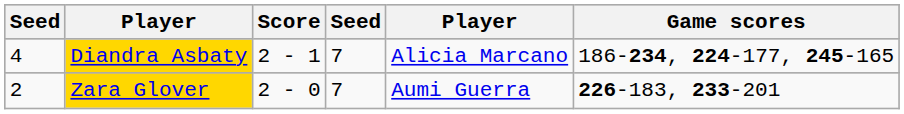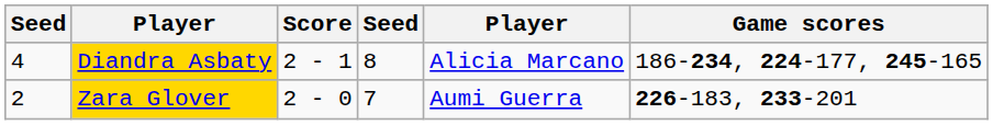Diandra Asbaty | column 4: 7 -> 8
